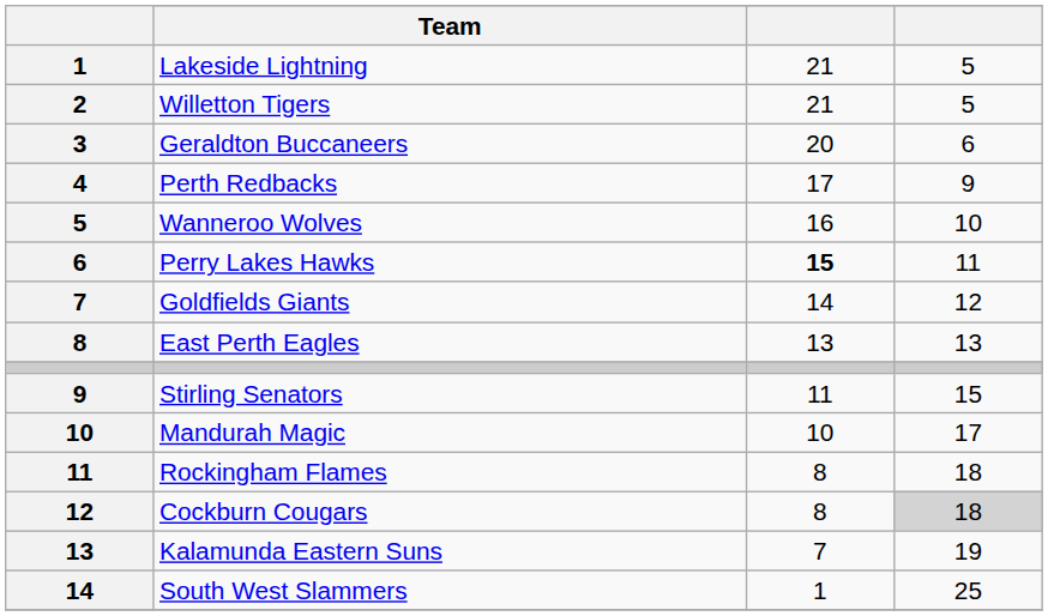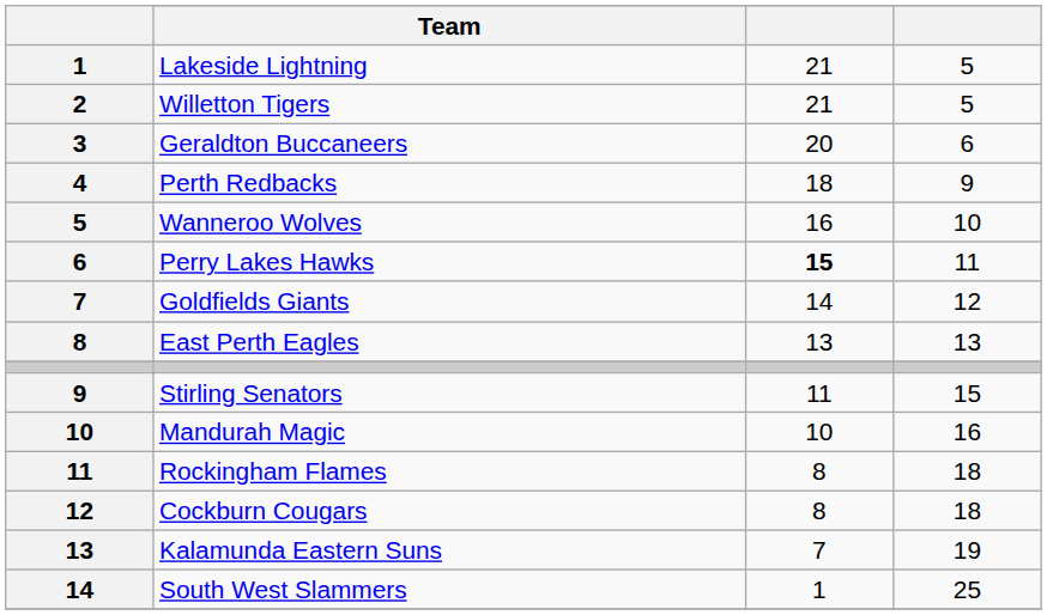Perth Redbacks | column 3: 17 -> 18
Mandurah Magic | column 4: 17 -> 16
Cockburn Cougars | column 4: lightgrey background -> no background
